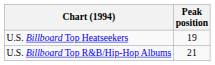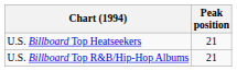U.S. Billboard Top Heatseekers | Peak position: 19 -> 21
